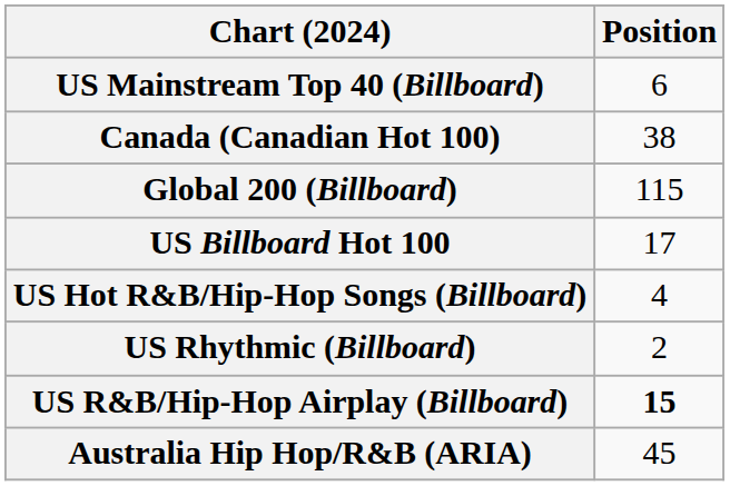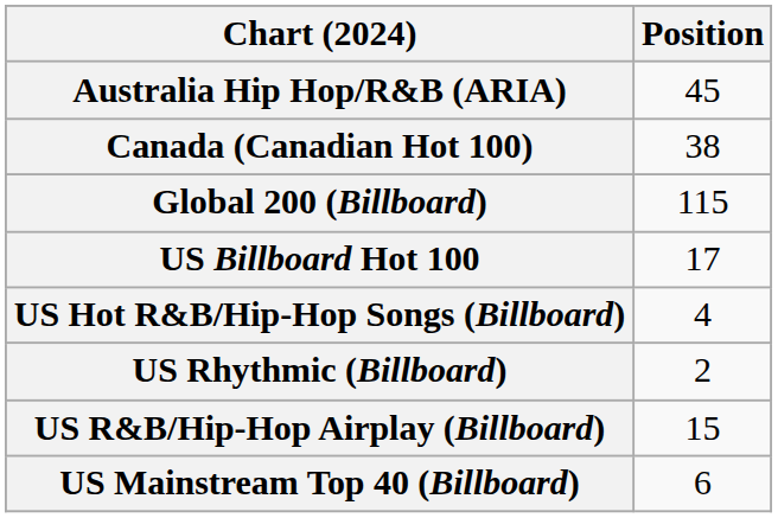rows swapped: Australia Hip Hop/R&B (ARIA) <-> US Mainstream Top 40 (Billboard)
US R&B/Hip-Hop Airplay (Billboard) | Position: bold -> normal
